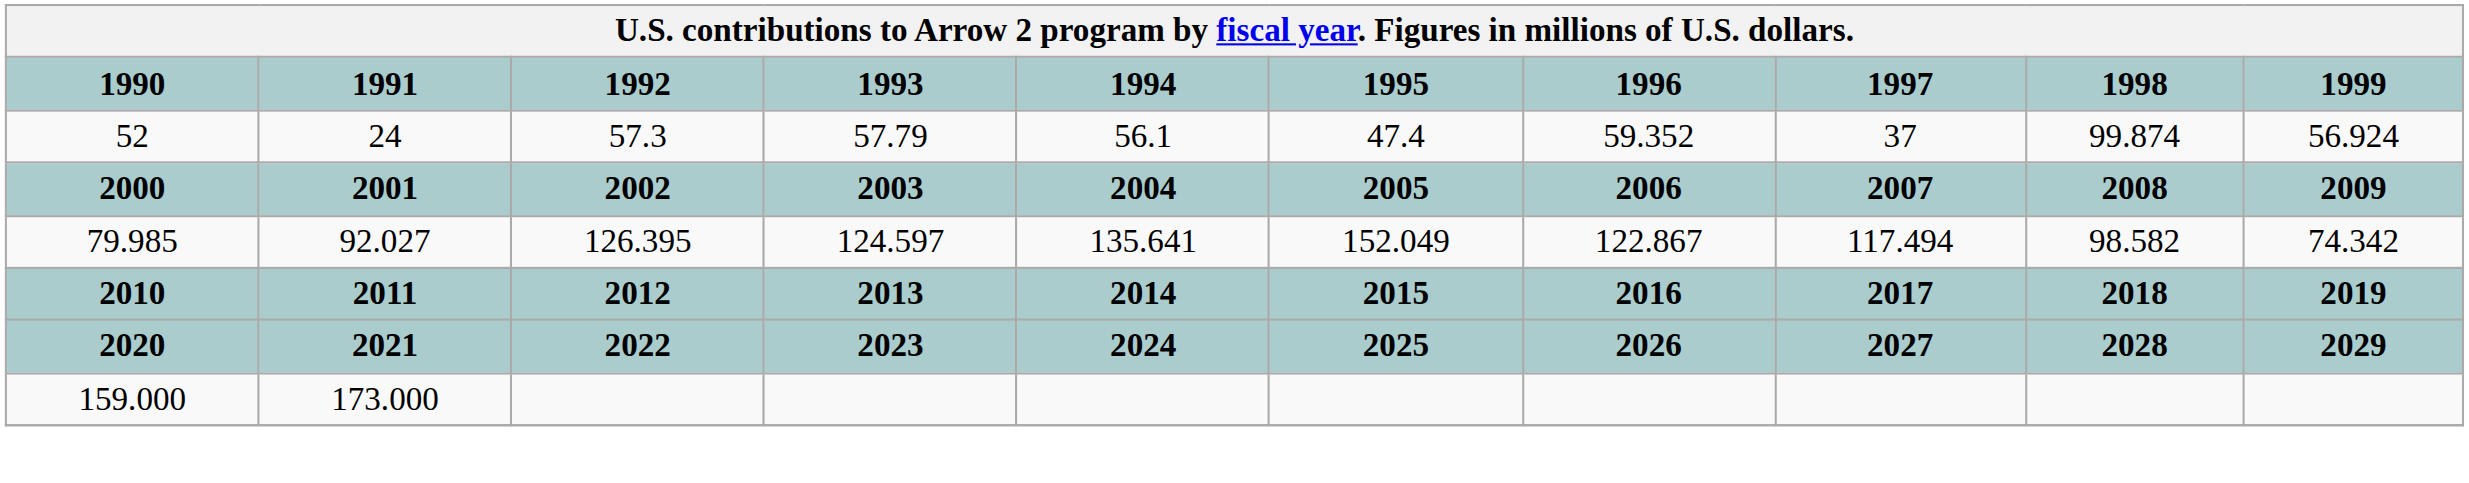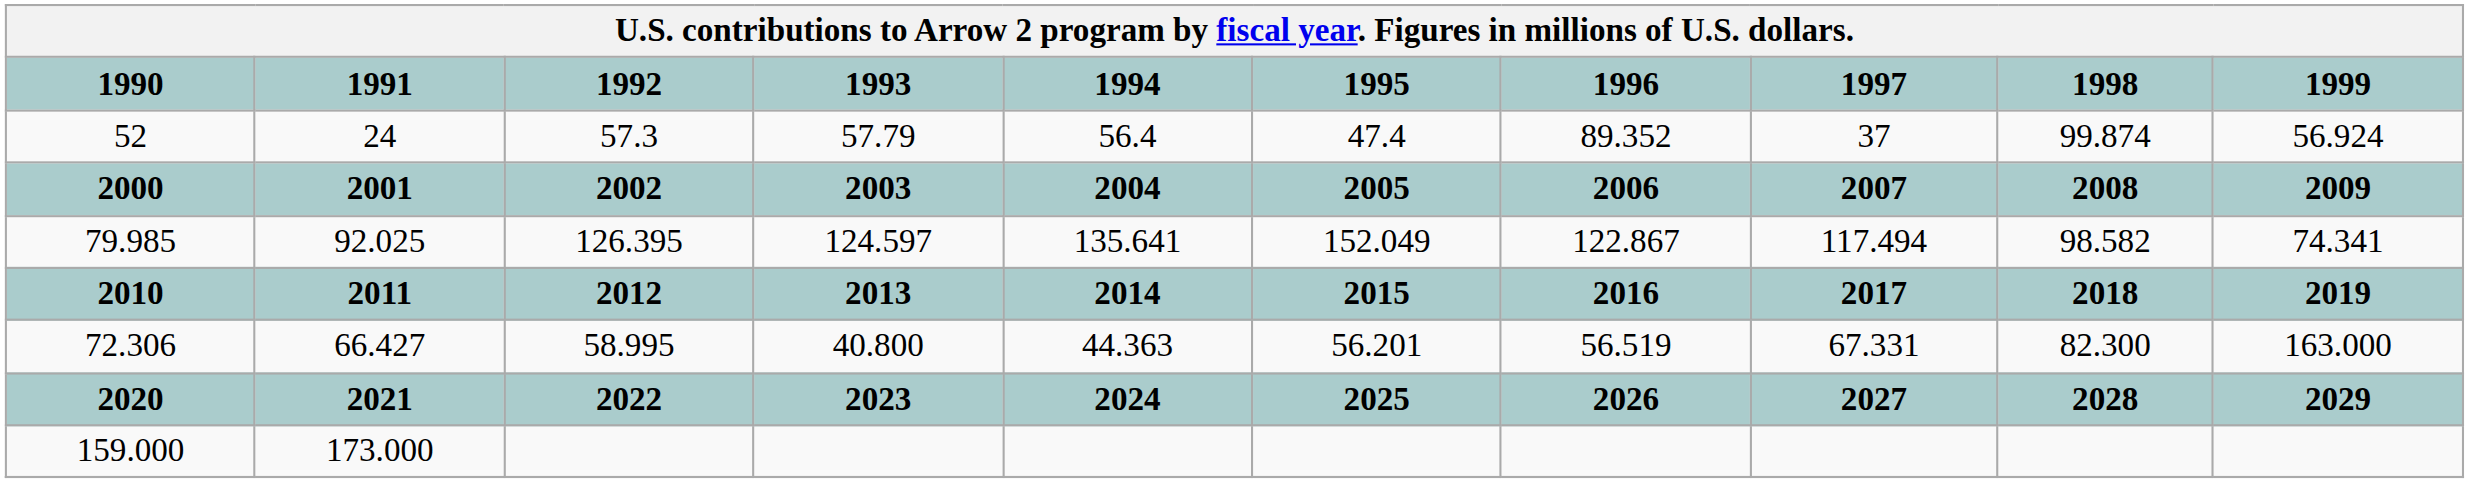52 | 1994: 56.1 -> 56.4
52 | 1996: 59.352 -> 89.352
79.985 | 1991: 92.027 -> 92.025
79.985 | 1999: 74.342 -> 74.341
+ row: 72.306 | 66.427 | 58.995 | 40.800 | 44.363 | 56.201 | 56.519 | 67.331 | 82.300 | 163.000
